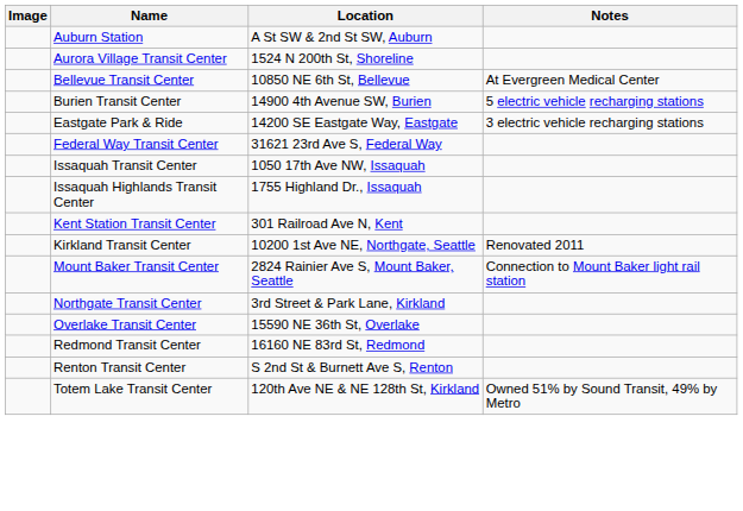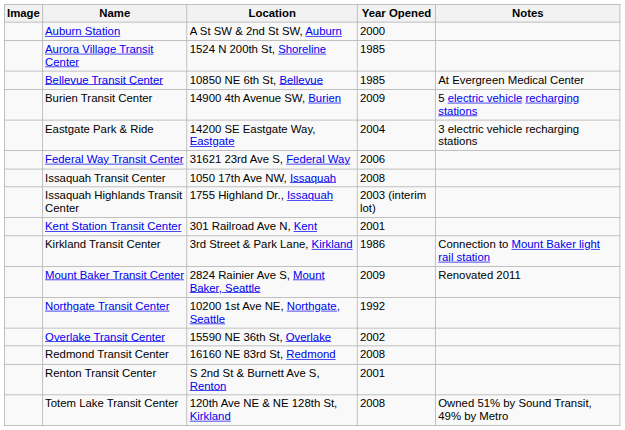+ column: Year Opened | 2000 | 1985 | 1985 | 2009 | 2004 | 2006 | 2008 | 2003 (interim lot) | 2001 | 1986 | 2009 | 1992 | 2002 | 2008 | 2001 | 2008
Kirkland Transit Center | Location: 10200 1st Ave NE, Northgate, Seattle -> 3rd Street & Park Lane, Kirkland
Kirkland Transit Center | Notes: Renovated 2011 -> Connection to Mount Baker light rail station
Mount Baker Transit Center | Notes: Connection to Mount Baker light rail station -> Renovated 2011
Northgate Transit Center | Location: 3rd Street & Park Lane, Kirkland -> 10200 1st Ave NE, Northgate, Seattle
